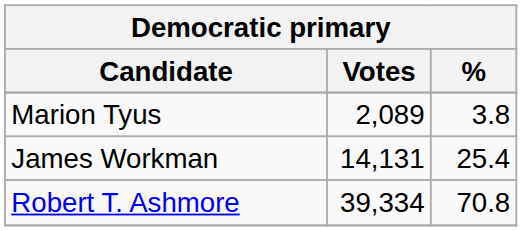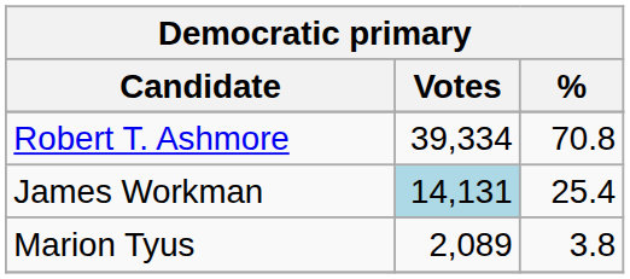rows swapped: Robert T. Ashmore <-> Marion Tyus
James Workman | Votes: no background -> lightblue background
